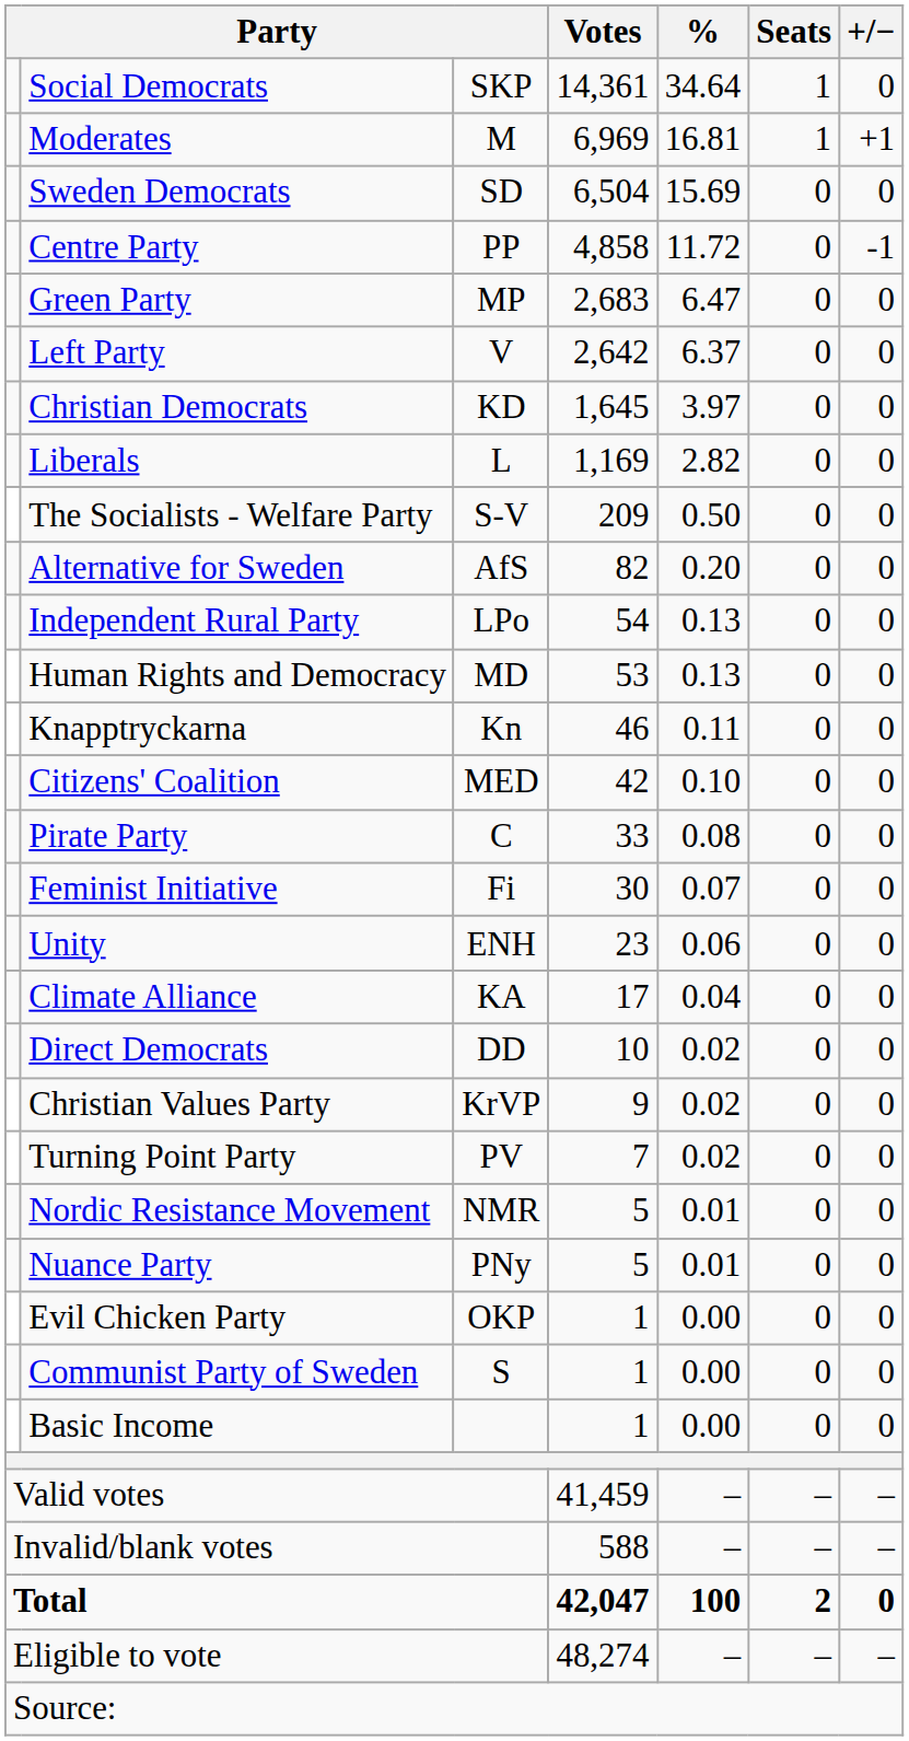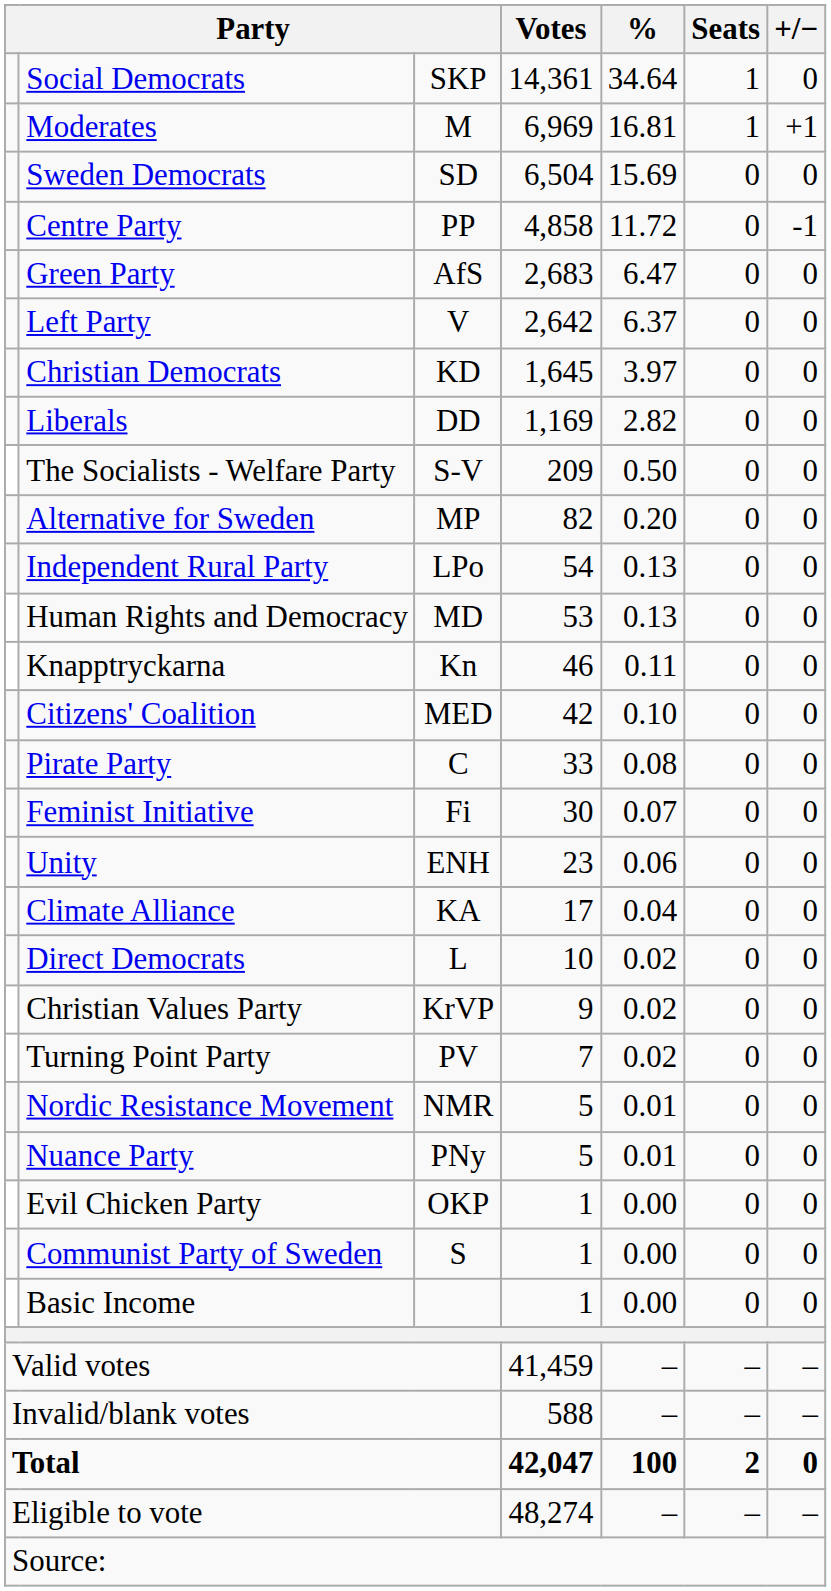Green Party | column 3: MP -> AfS
Liberals | column 3: L -> DD
Alternative for Sweden | column 3: AfS -> MP
Direct Democrats | column 3: DD -> L
